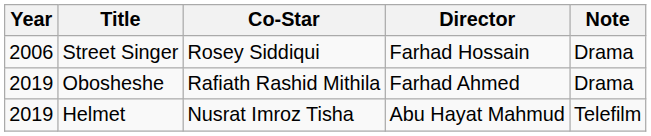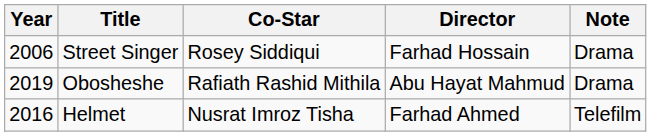Obosheshe | Director: Farhad Ahmed -> Abu Hayat Mahmud
Helmet | Year: 2019 -> 2016
Helmet | Director: Abu Hayat Mahmud -> Farhad Ahmed
